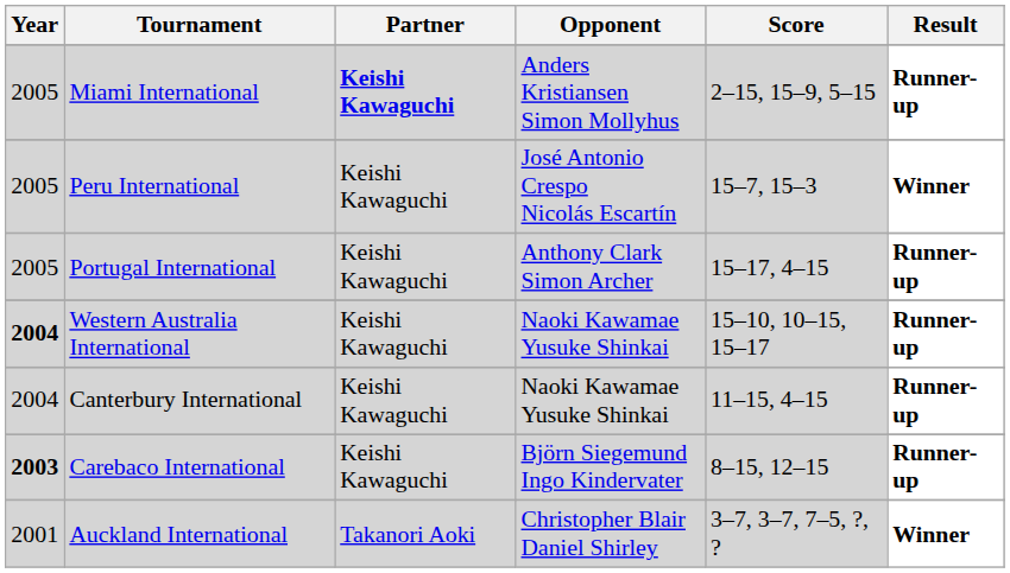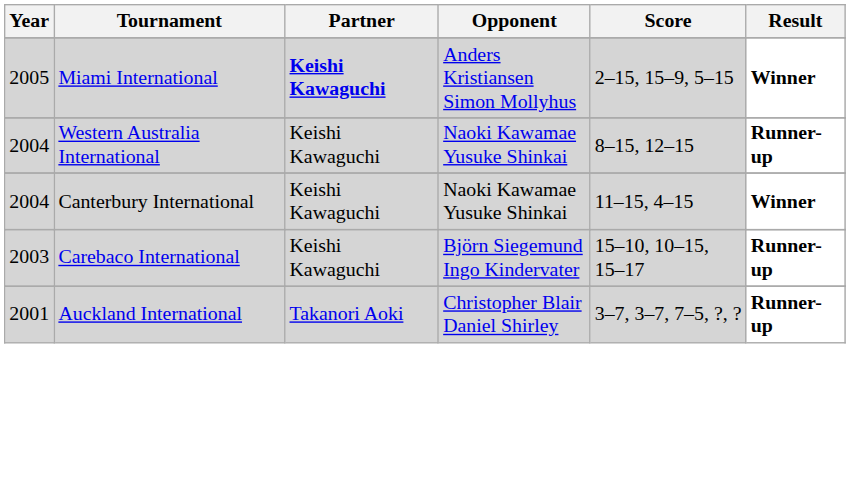Miami International | Result: Runner-up -> Winner
- row: 2005 | Peru International | Keishi Kawaguchi | José Antonio Crespo Nicolás Escartín | 15–7, 15–3 | Winner
- row: 2005 | Portugal International | Keishi Kawaguchi | Anthony Clark Simon Archer | 15–17, 4–15 | Runner-up
Western Australia International | Year: bold -> normal
Western Australia International | Score: 15–10, 10–15, 15–17 -> 8–15, 12–15
Canterbury International | Result: Runner-up -> Winner
Carebaco International | Year: bold -> normal
Carebaco International | Score: 8–15, 12–15 -> 15–10, 10–15, 15–17
Auckland International | Result: Winner -> Runner-up
